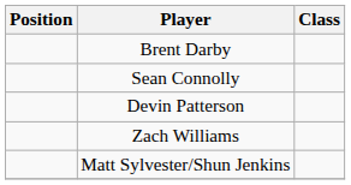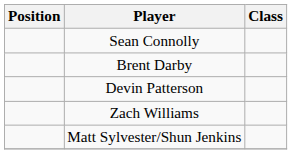rows swapped: Brent Darby <-> Sean Connolly
